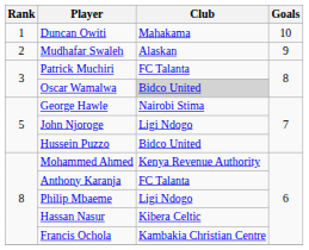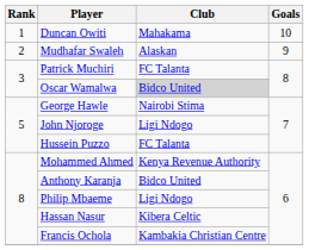Hussein Puzzo | Club: Bidco United -> FC Talanta
Anthony Karanja | Club: FC Talanta -> Bidco United
